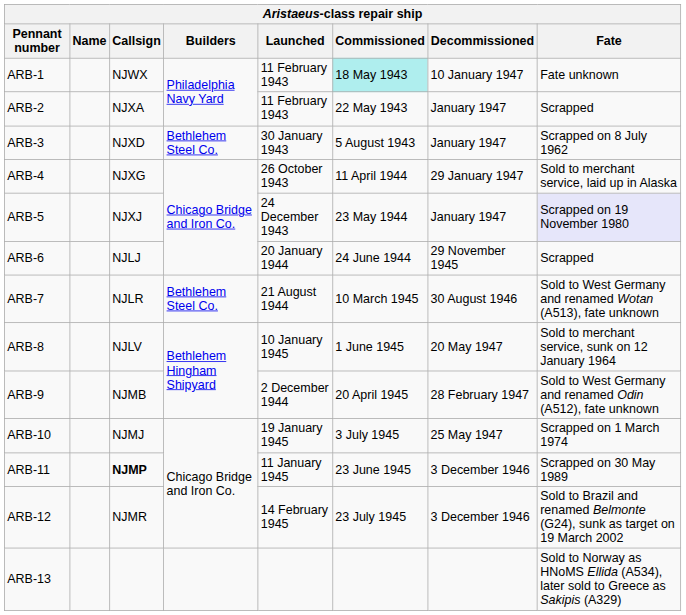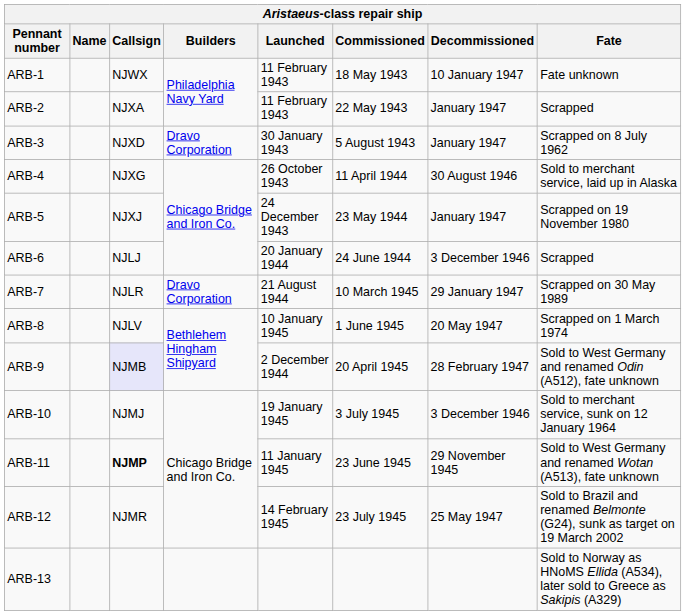ARB-1 | Commissioned: paleturquoise background -> no background
ARB-3 | Builders: Bethlehem Steel Co. -> Dravo Corporation
ARB-4 | Decommissioned: 29 January 1947 -> 30 August 1946
ARB-5 | Fate: lavender background -> no background
ARB-6 | Decommissioned: 29 November 1945 -> 3 December 1946
ARB-7 | Builders: Bethlehem Steel Co. -> Dravo Corporation
ARB-7 | Decommissioned: 30 August 1946 -> 29 January 1947
ARB-7 | Fate: Sold to West Germany and renamed Wotan (A513), fate unknown -> Scrapped on 30 May 1989
ARB-8 | Fate: Sold to merchant service, sunk on 12 January 1964 -> Scrapped on 1 March 1974
ARB-9 | Callsign: no background -> lavender background
ARB-10 | Decommissioned: 25 May 1947 -> 3 December 1946
ARB-10 | Fate: Scrapped on 1 March 1974 -> Sold to merchant service, sunk on 12 January 1964
ARB-11 | Decommissioned: 3 December 1946 -> 29 November 1945
ARB-11 | Fate: Scrapped on 30 May 1989 -> Sold to West Germany and renamed Wotan (A513), fate unknown
ARB-12 | Decommissioned: 3 December 1946 -> 25 May 1947
